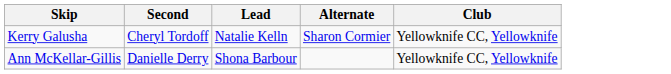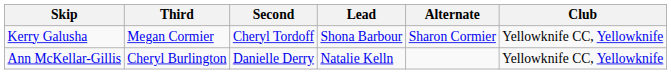+ column: Third | Megan Cormier | Cheryl Burlington
Kerry Galusha | Lead: Natalie Kelln -> Shona Barbour
Ann McKellar-Gillis | Lead: Shona Barbour -> Natalie Kelln
